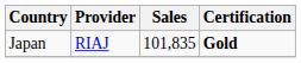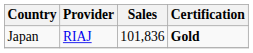Japan | Sales: 101,835 -> 101,836
